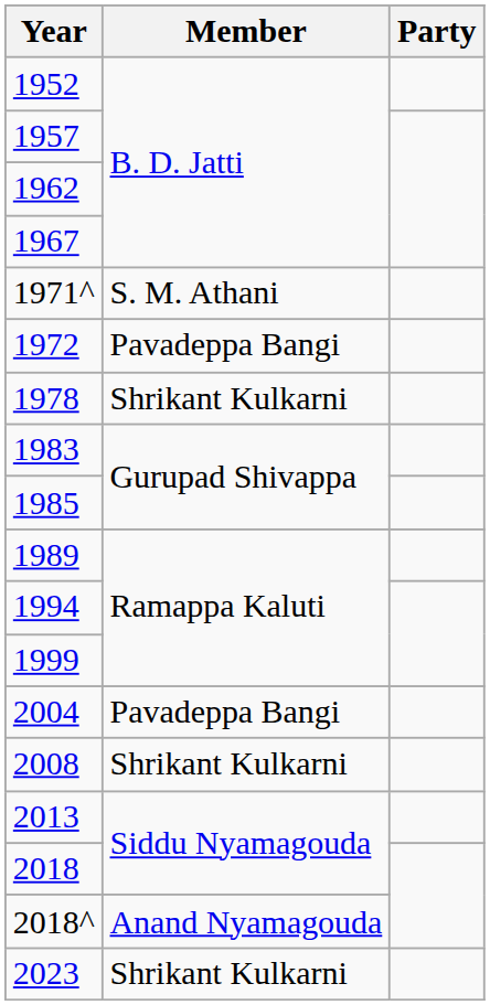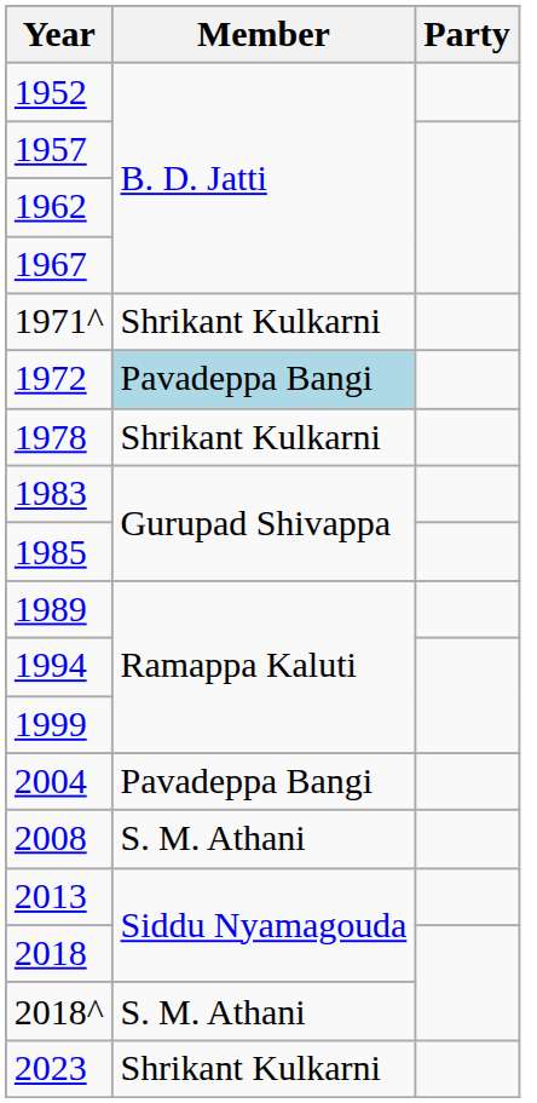1971^ | Member: S. M. Athani -> Shrikant Kulkarni
1972 | Member: no background -> lightblue background
2008 | Member: Shrikant Kulkarni -> S. M. Athani
2018^ | Member: Anand Nyamagouda -> S. M. Athani
